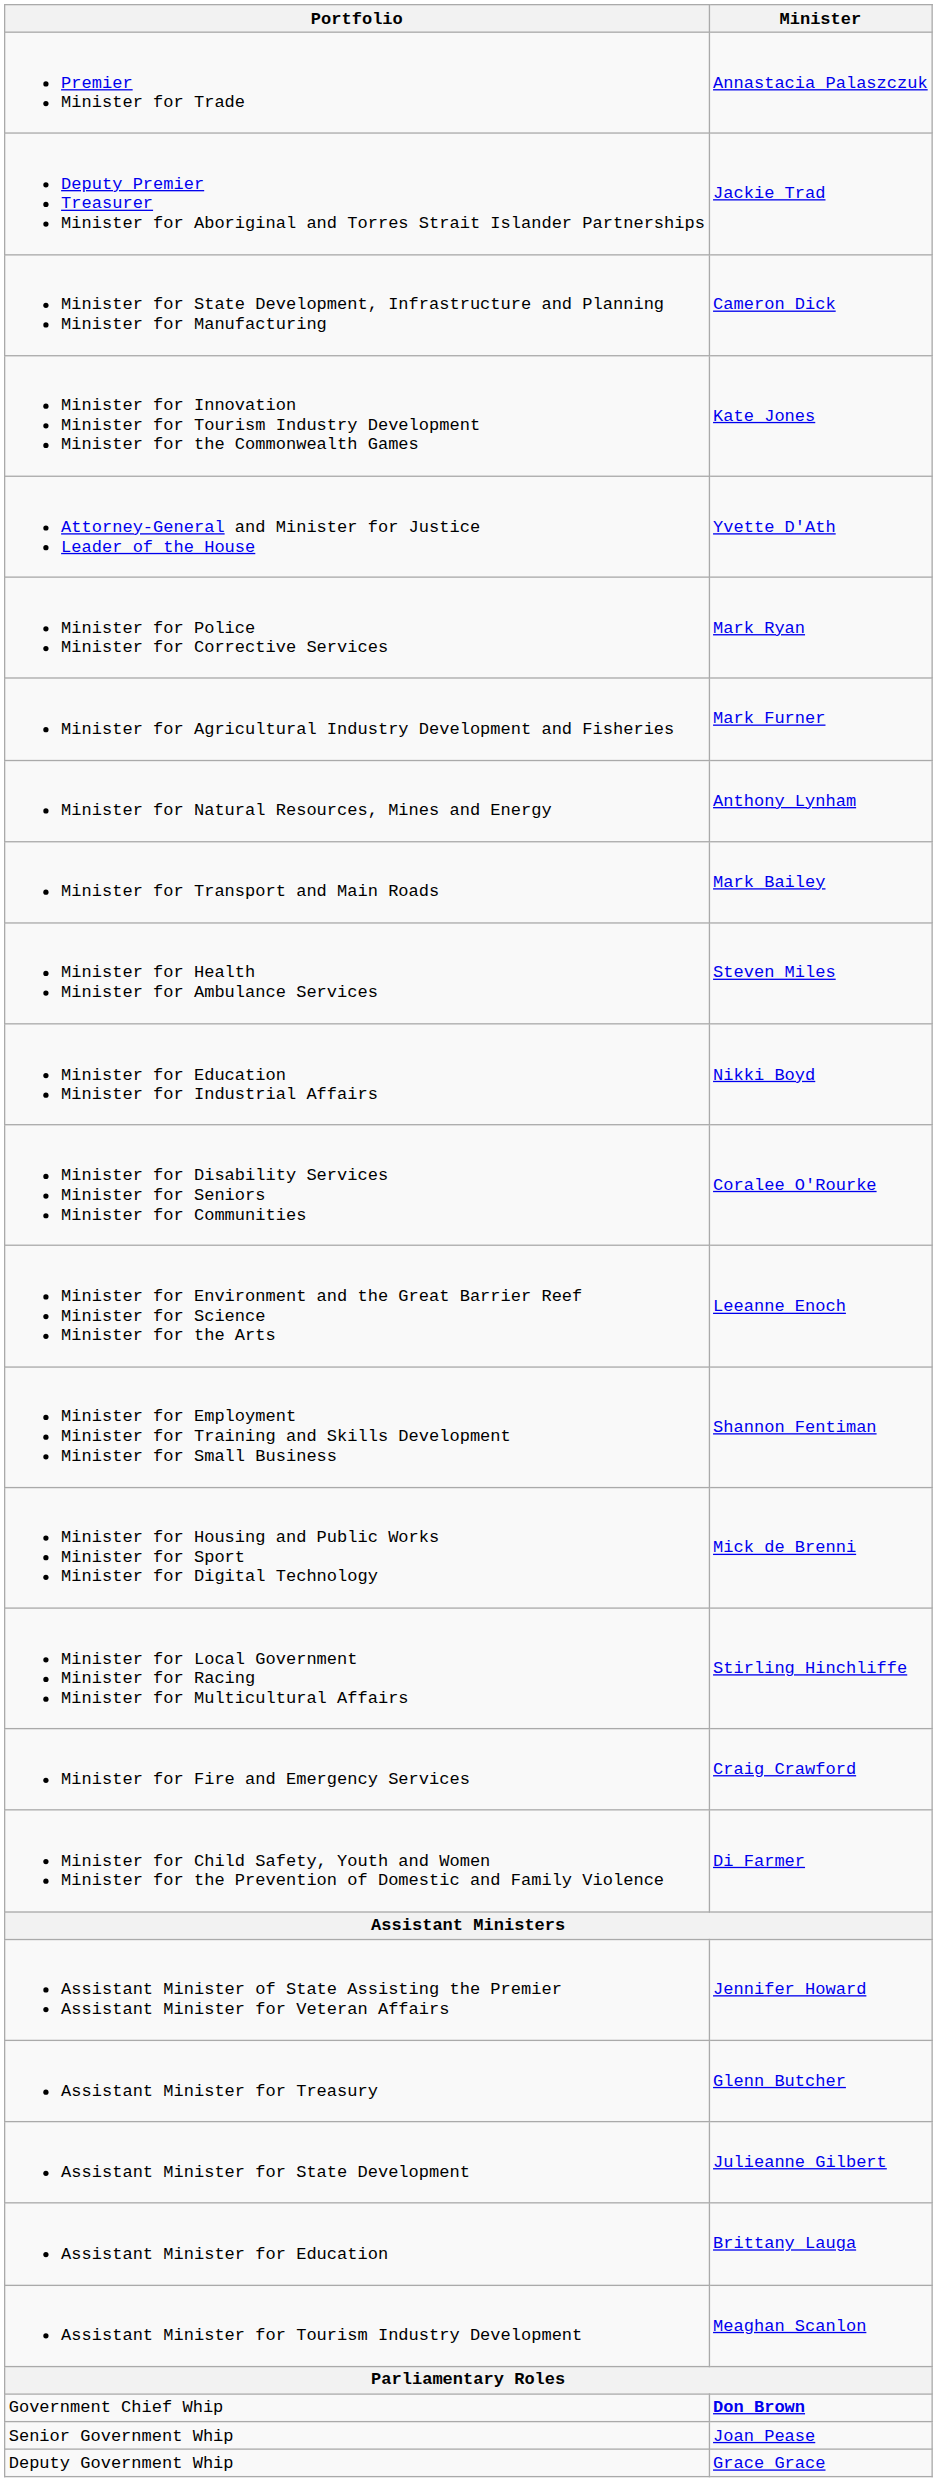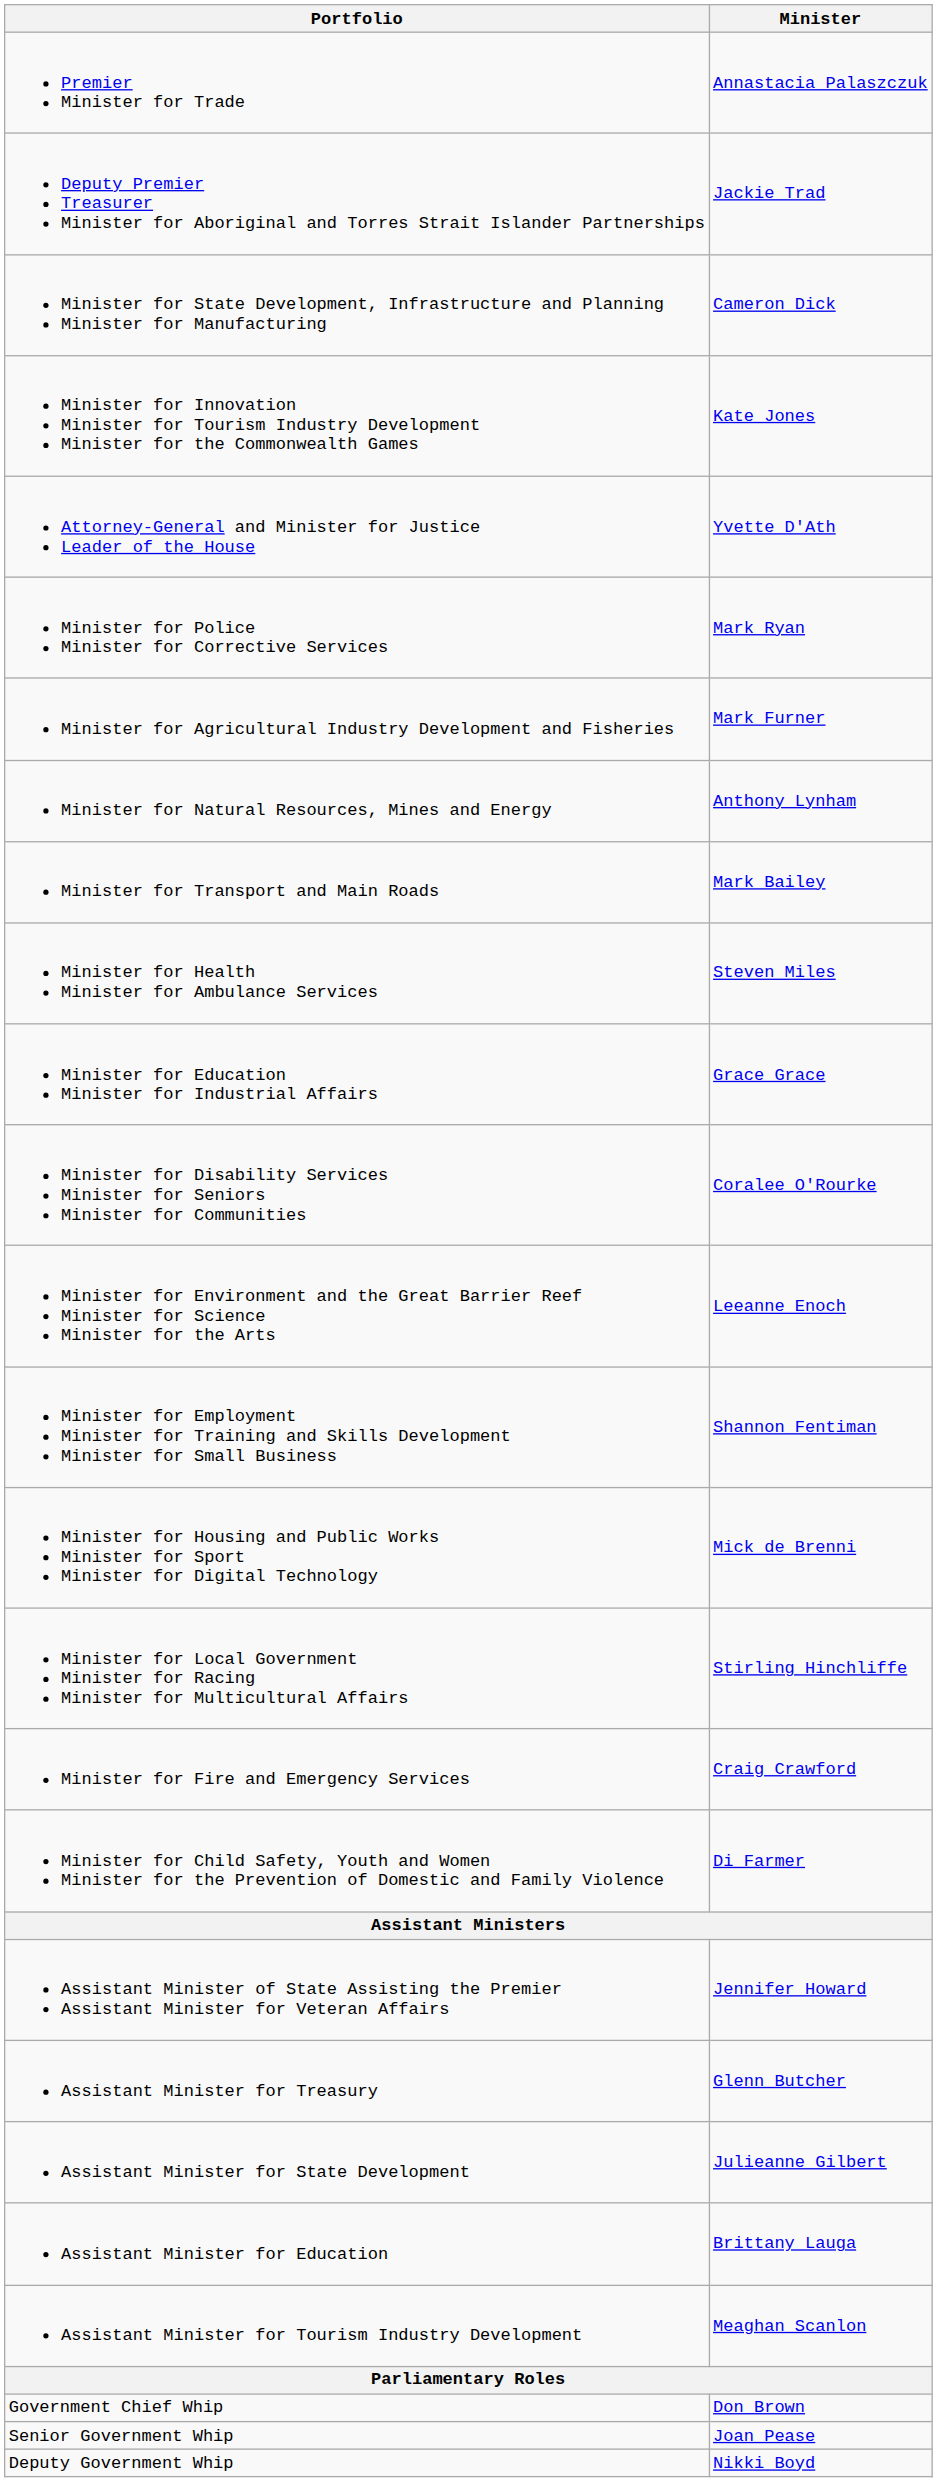Minister for Education Minister for Industrial Affairs | Minister: Nikki Boyd -> Grace Grace
Government Chief Whip | Minister: bold -> normal
Deputy Government Whip | Minister: Grace Grace -> Nikki Boyd
